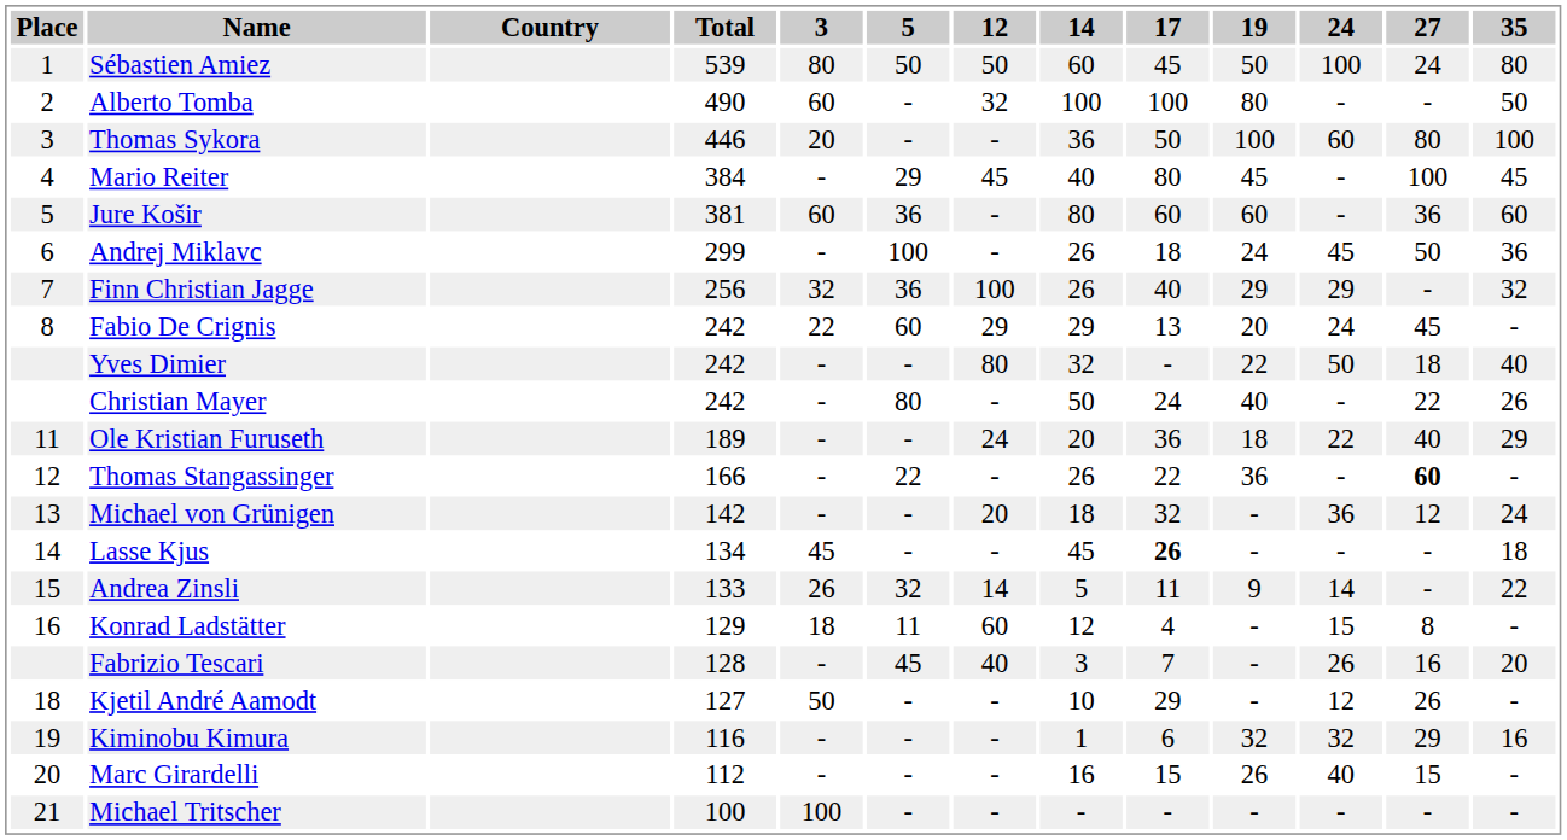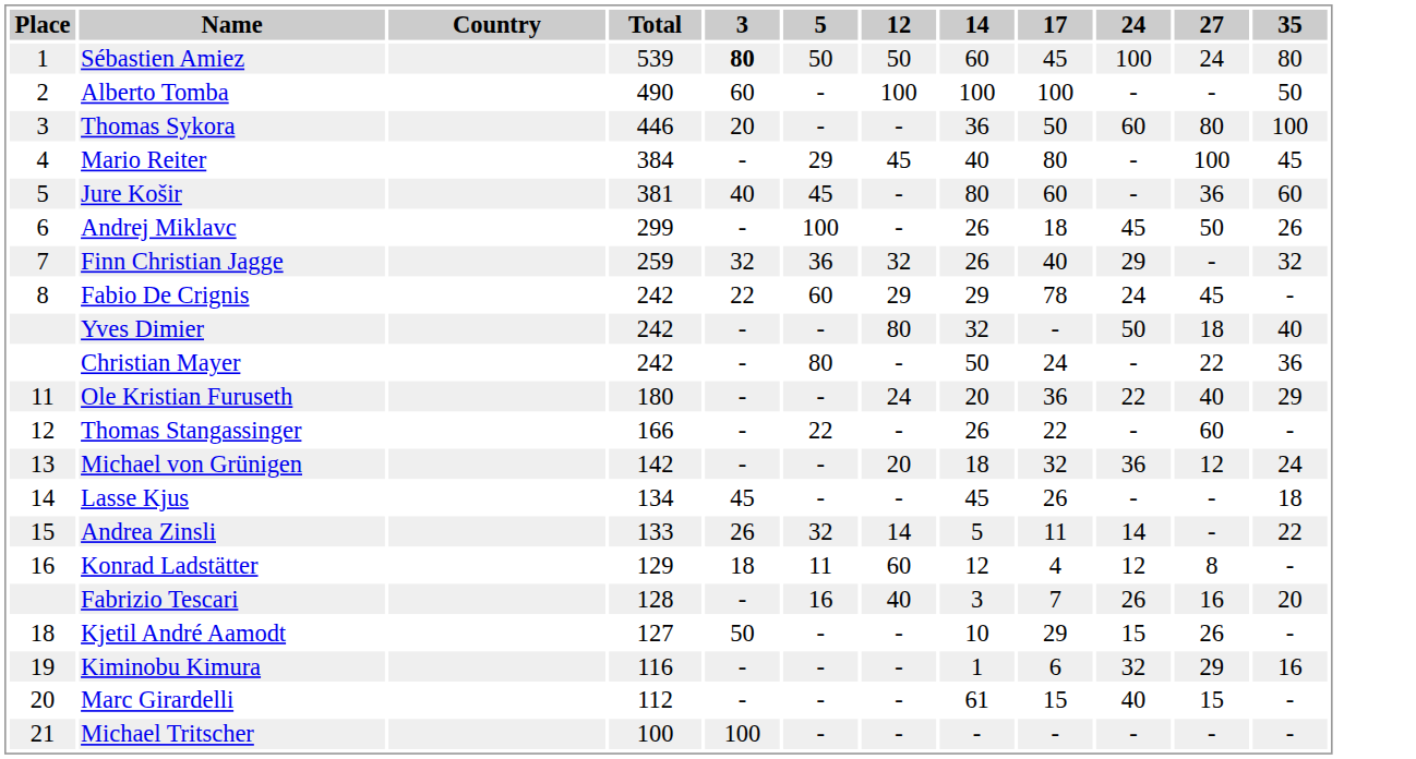- column: 19 | 50 | 80 | 100 | 45 | 60 | 24 | 29 | 20 | 22 | 40 | 18 | 36 | - | - | 9 | - | - | - | 32 | 26 | -
Sébastien Amiez | 3: normal -> bold
Alberto Tomba | 12: 32 -> 100
Jure Košir | 3: 60 -> 40
Jure Košir | 5: 36 -> 45
Andrej Miklavc | 35: 36 -> 26
Finn Christian Jagge | Total: 256 -> 259
Finn Christian Jagge | 12: 100 -> 32
Fabio De Crignis | 17: 13 -> 78
Christian Mayer | 35: 26 -> 36
Ole Kristian Furuseth | Total: 189 -> 180
Thomas Stangassinger | 27: bold -> normal
Lasse Kjus | 17: bold -> normal
Konrad Ladstätter | 24: 15 -> 12
Fabrizio Tescari | 5: 45 -> 16
Kjetil André Aamodt | 24: 12 -> 15
Marc Girardelli | 14: 16 -> 61
